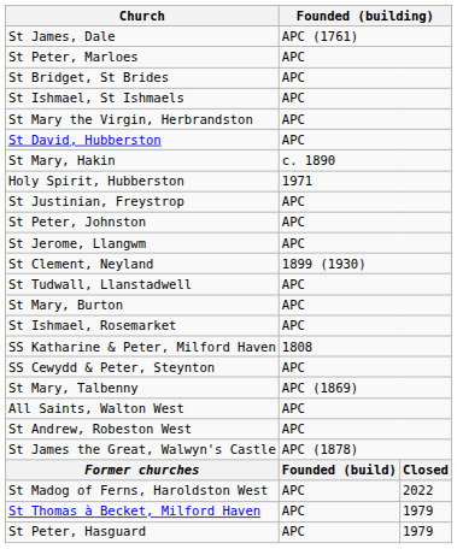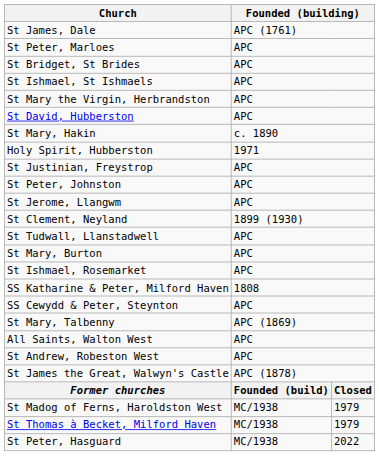St Madog of Ferns, Haroldston West | column 2: APC -> MC/1938
St Madog of Ferns, Haroldston West | column 3: 2022 -> 1979
St Thomas à Becket, Milford Haven | column 2: APC -> MC/1938
St Peter, Hasguard | column 2: APC -> MC/1938
St Peter, Hasguard | column 3: 1979 -> 2022
